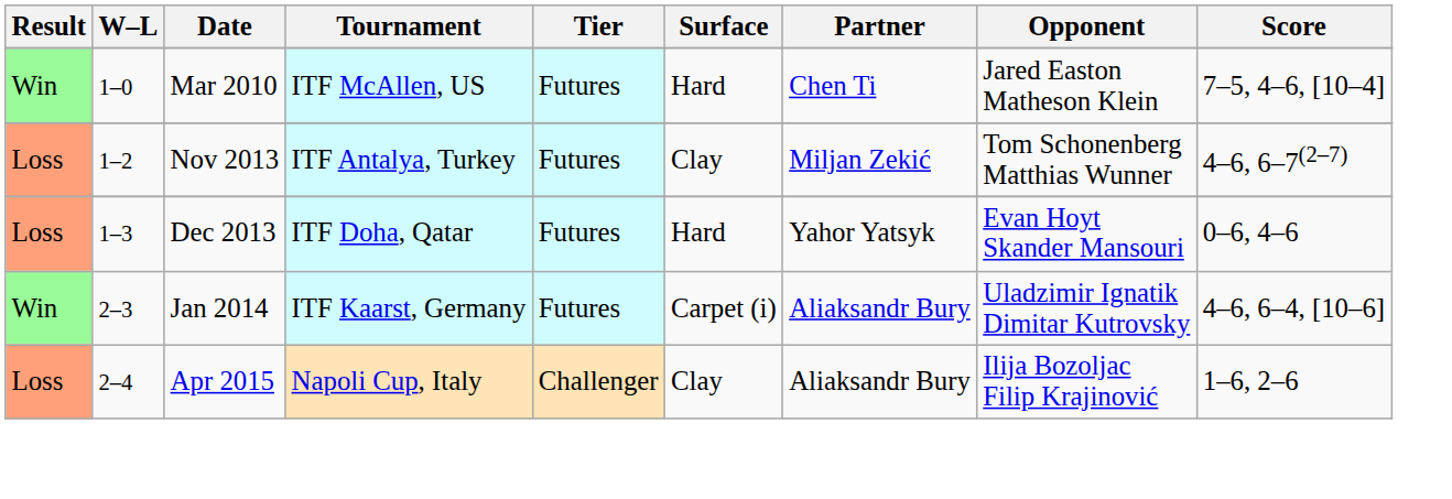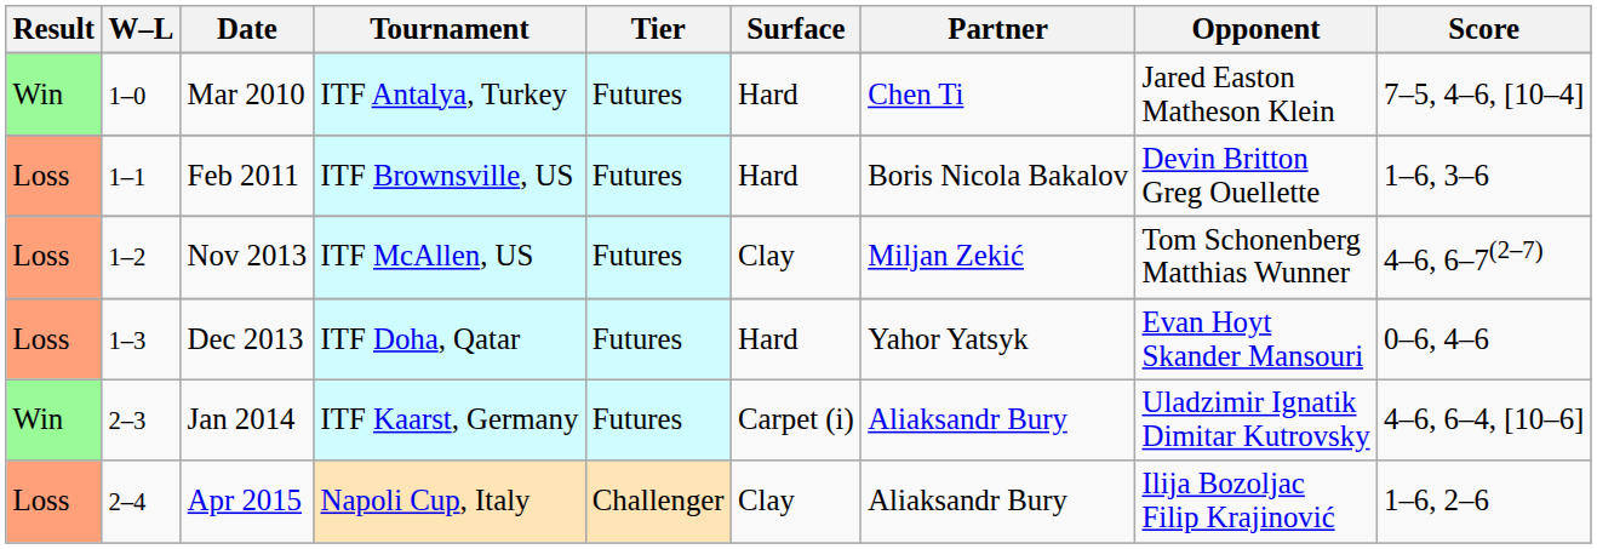Mar 2010 | Tournament: ITF McAllen, US -> ITF Antalya, Turkey
+ row: Loss | 1–1 | Feb 2011 | ITF Brownsville, US | Futures | Hard | Boris Nicola Bakalov | Devin Britton Greg Ouellette | 1–6, 3–6
Nov 2013 | Tournament: ITF Antalya, Turkey -> ITF McAllen, US
